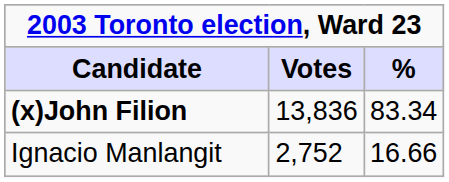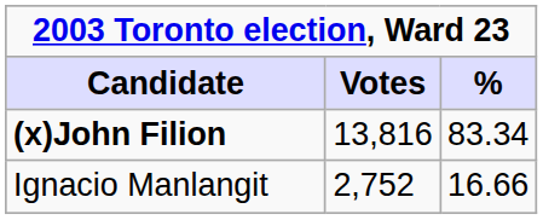(x)John Filion | Votes: 13,836 -> 13,816
